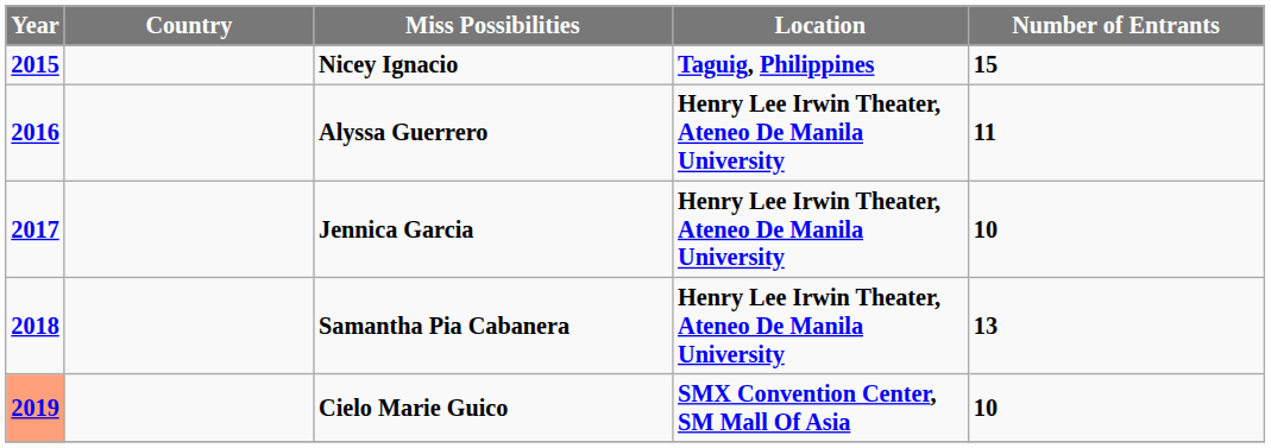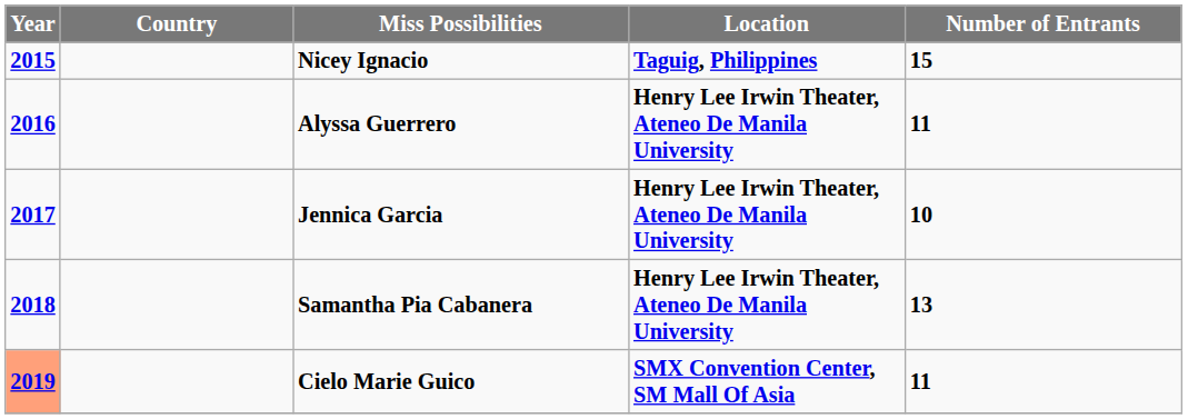Cielo Marie Guico | Number of Entrants: 10 -> 11
